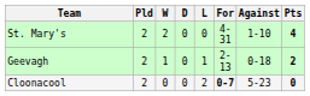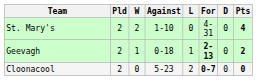columns swapped: D <-> Against
Geevagh | For: normal -> bold
